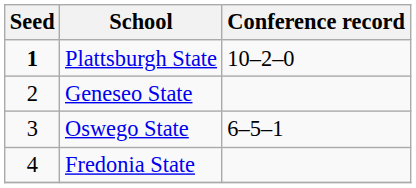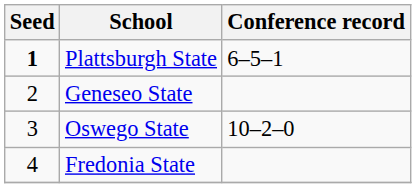Plattsburgh State | Conference record: 10–2–0 -> 6–5–1
Oswego State | Conference record: 6–5–1 -> 10–2–0
